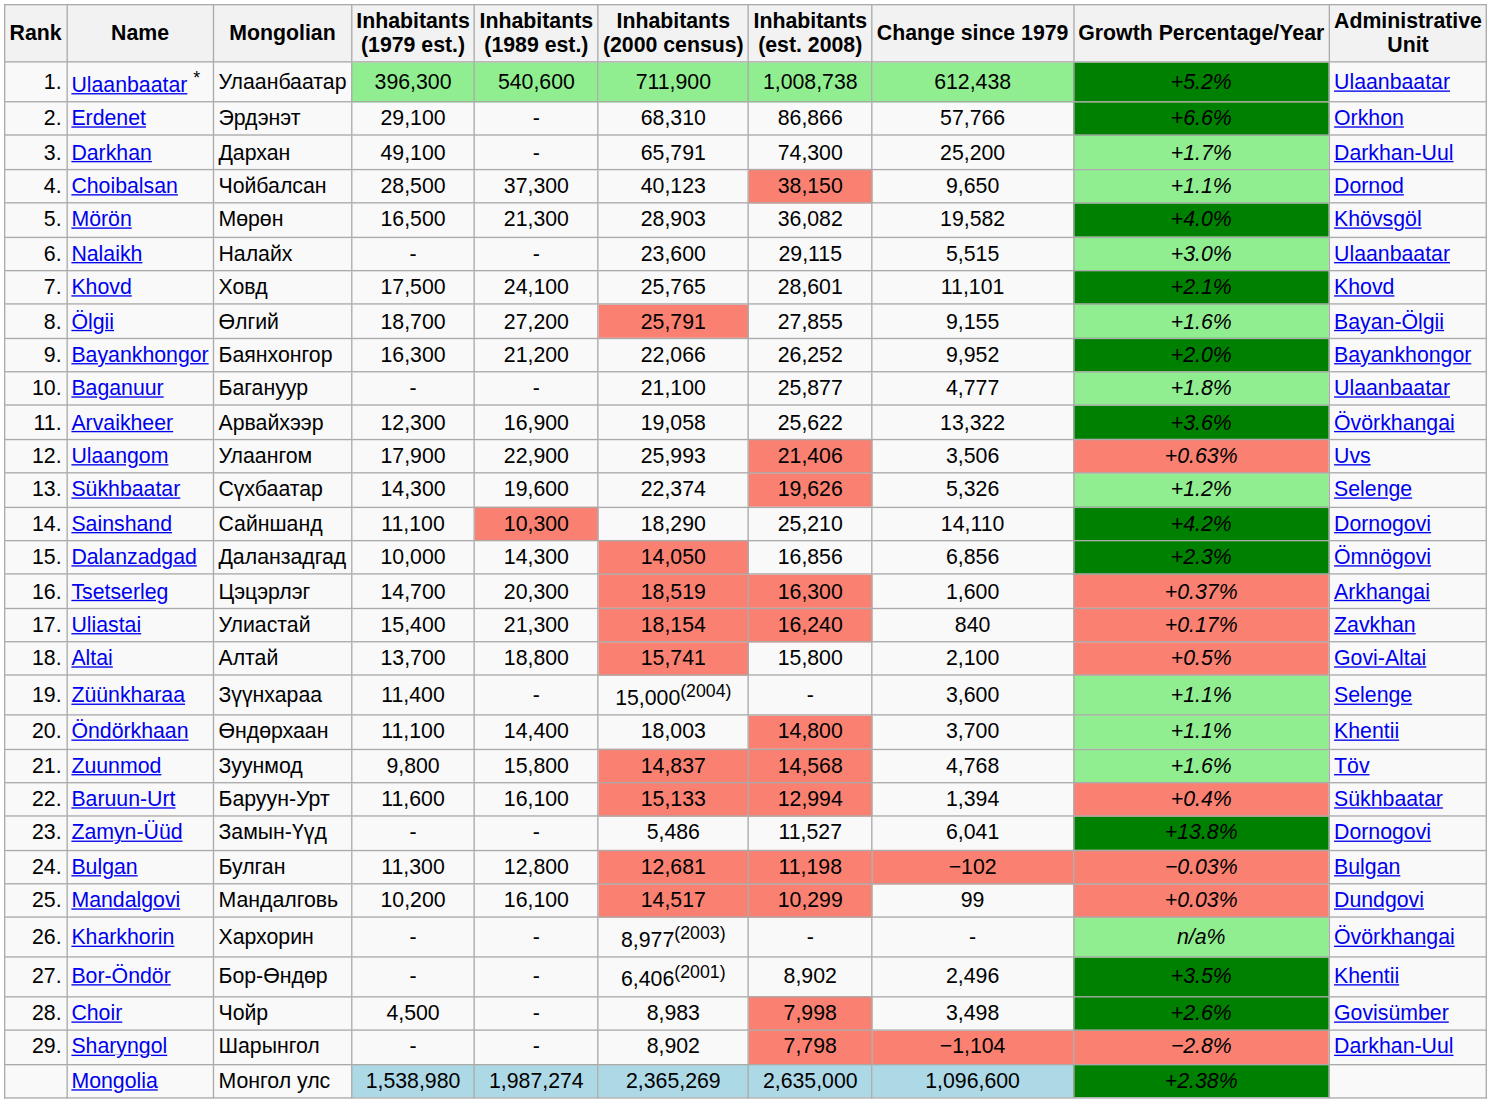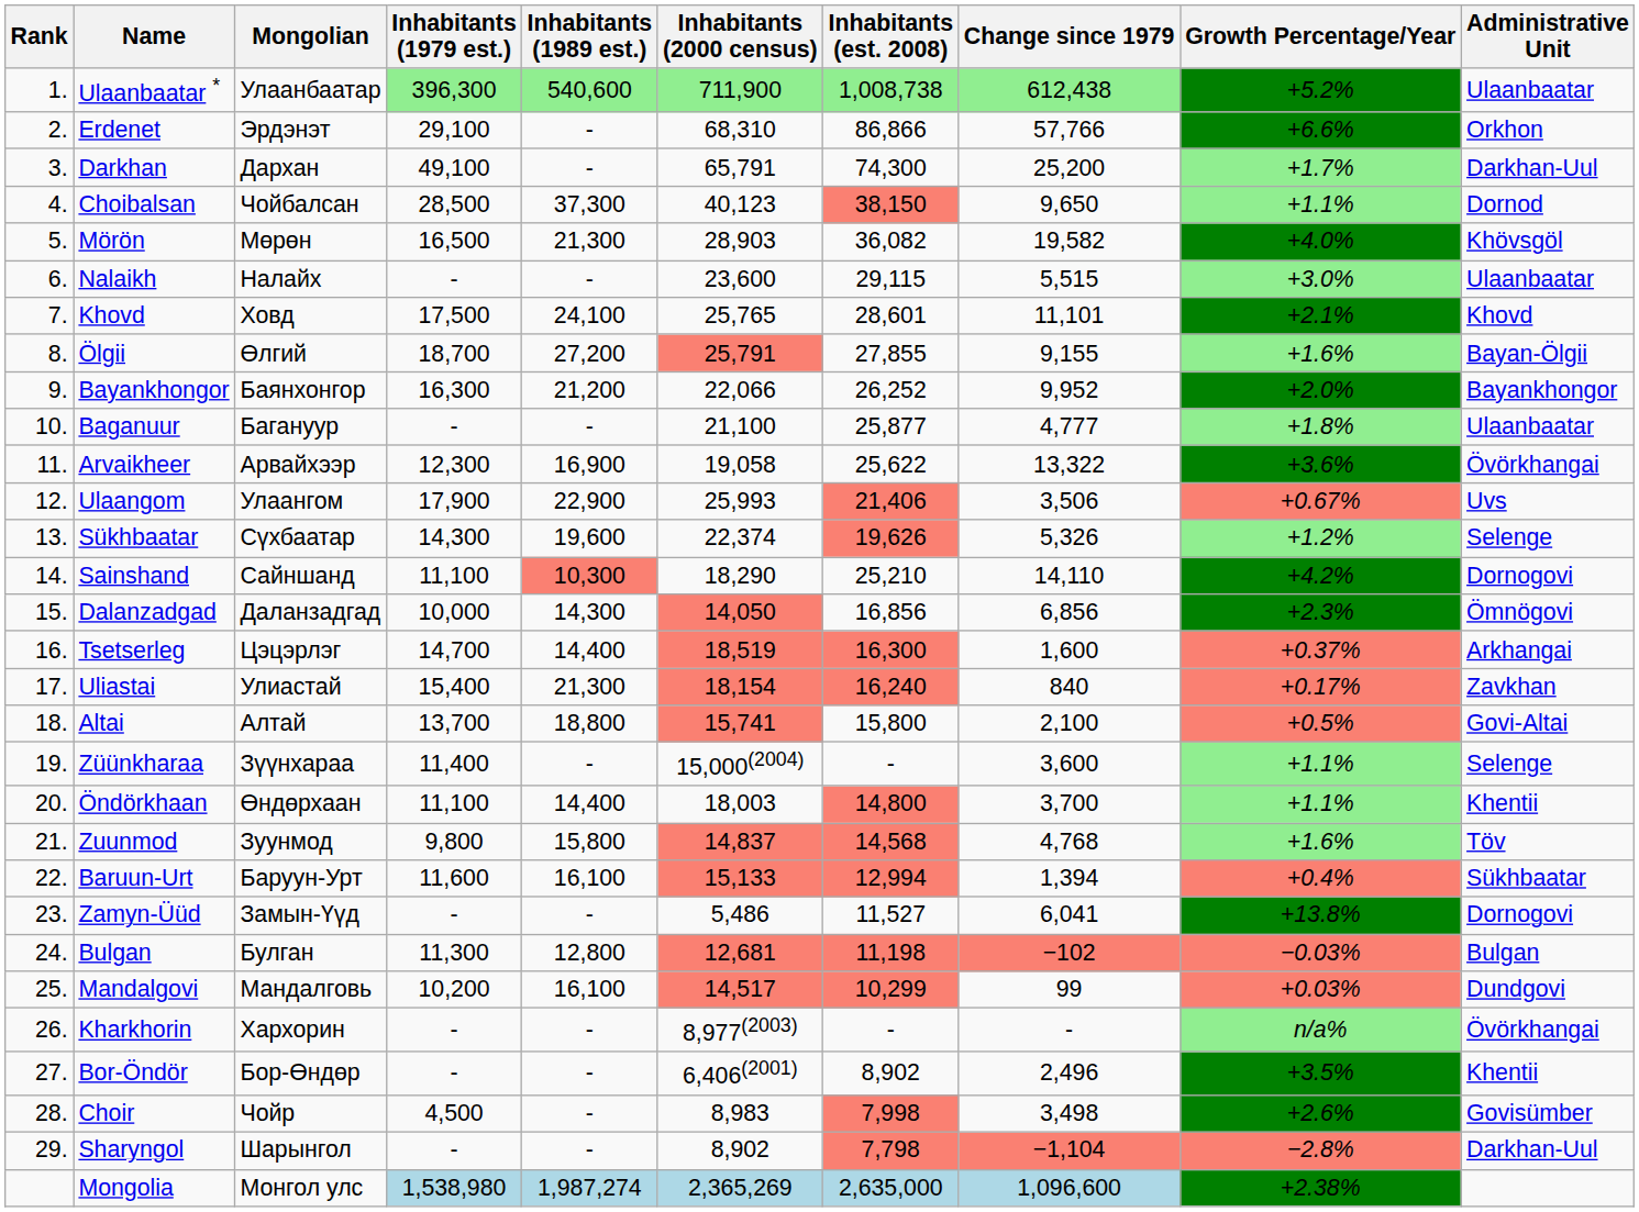Ulaangom | Growth Percentage/Year: +0.63% -> +0.67%
Tsetserleg | Inhabitants (1989 est.): 20,300 -> 14,400
